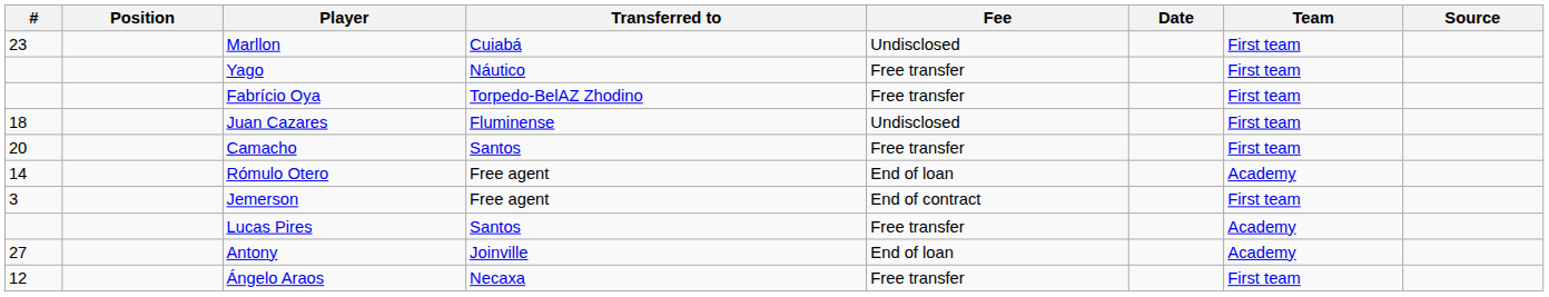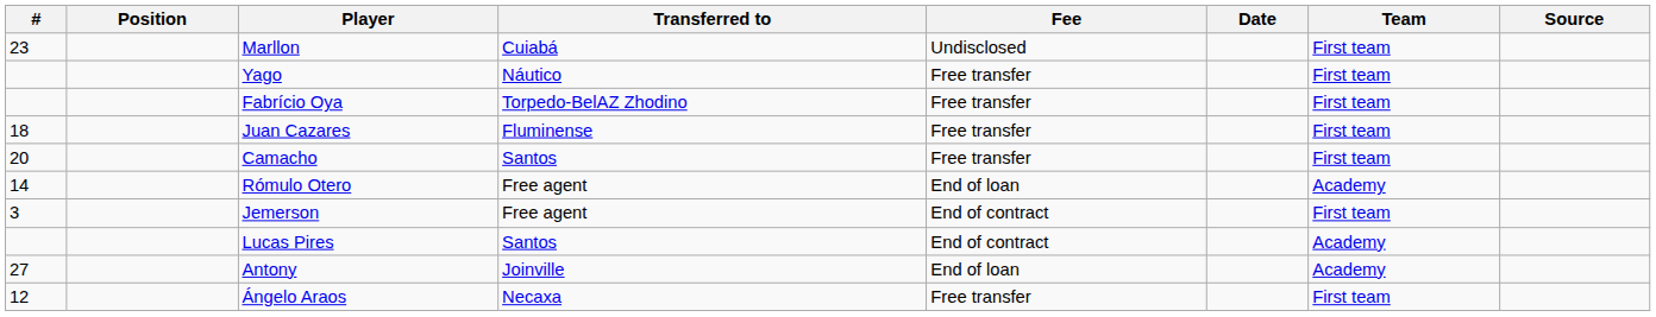Juan Cazares | Fee: Undisclosed -> Free transfer
Lucas Pires | Fee: Free transfer -> End of contract
